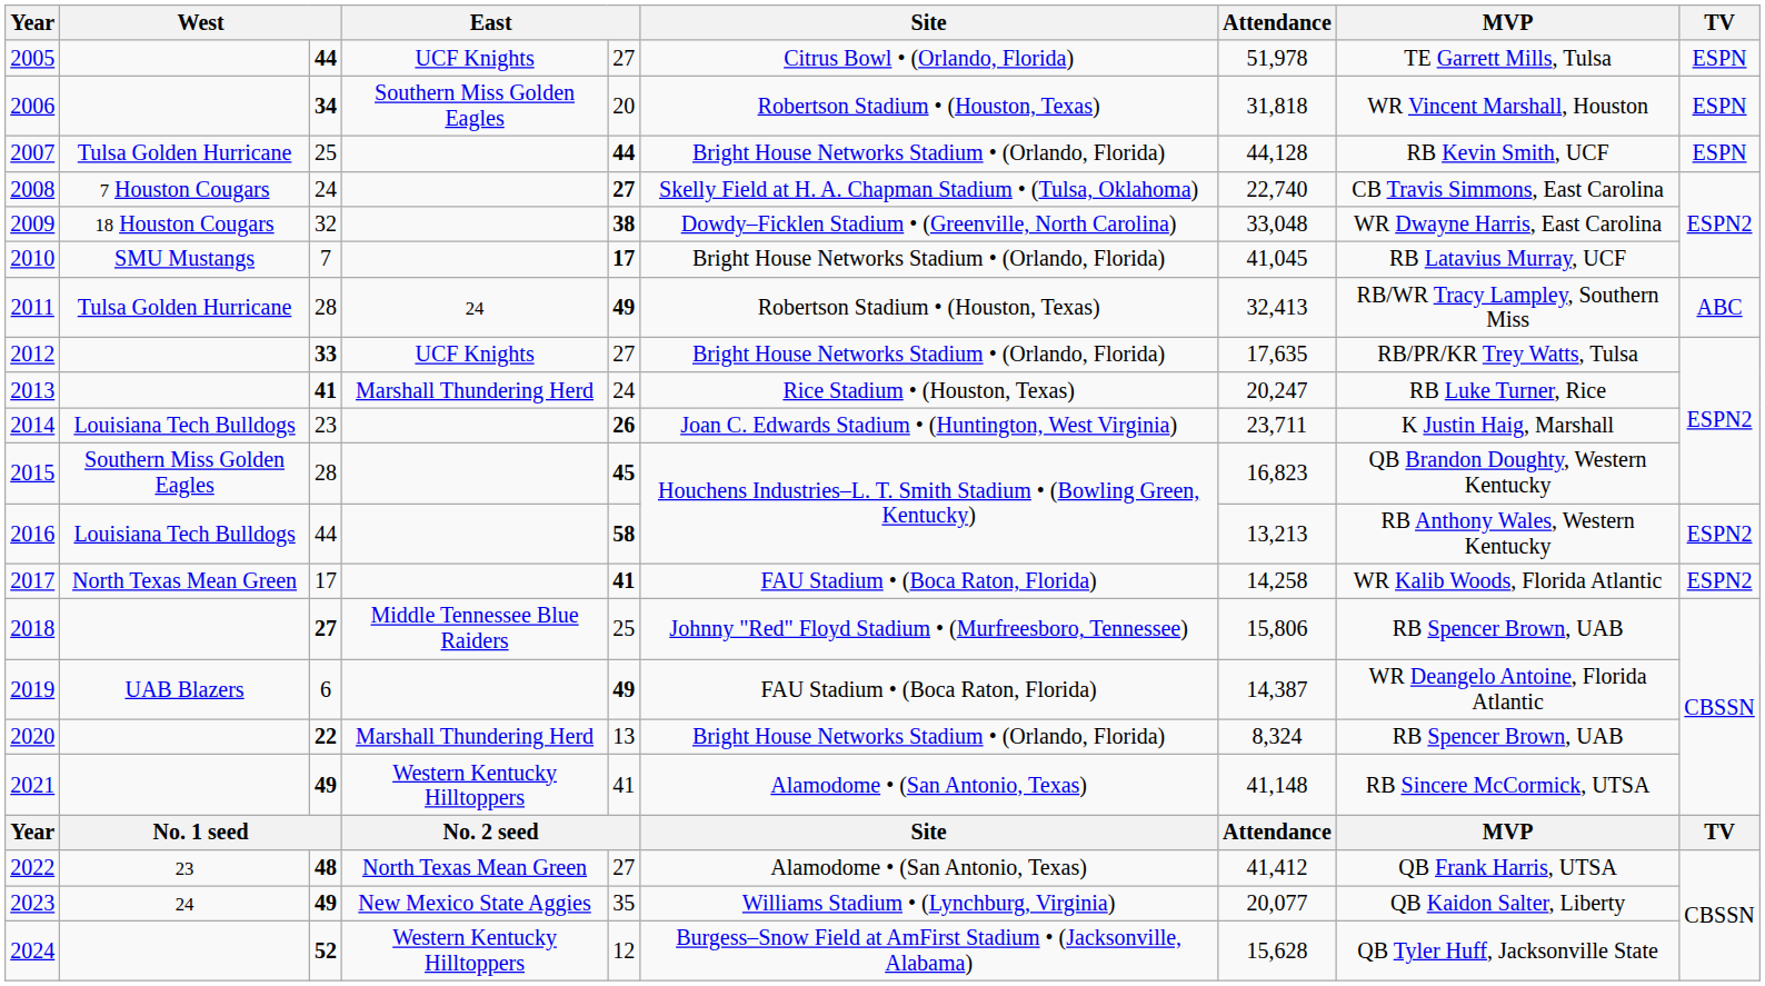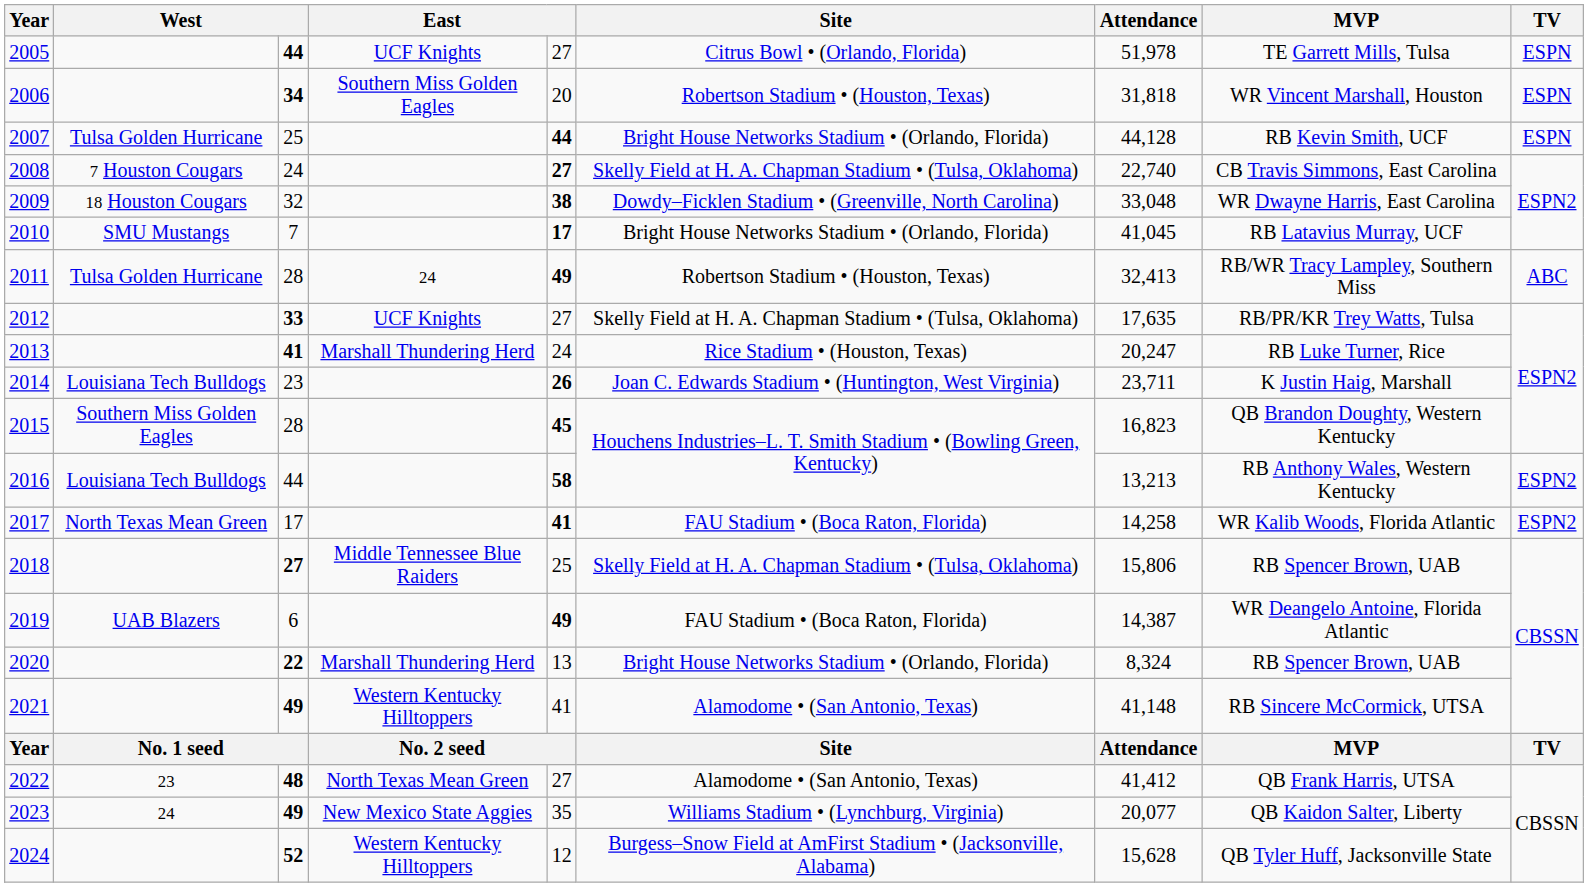2012 | Site: Bright House Networks Stadium • (Orlando, Florida) -> Skelly Field at H. A. Chapman Stadium • (Tulsa, Oklahoma)
2018 | Site: Johnny "Red" Floyd Stadium • (Murfreesboro, Tennessee) -> Skelly Field at H. A. Chapman Stadium • (Tulsa, Oklahoma)
